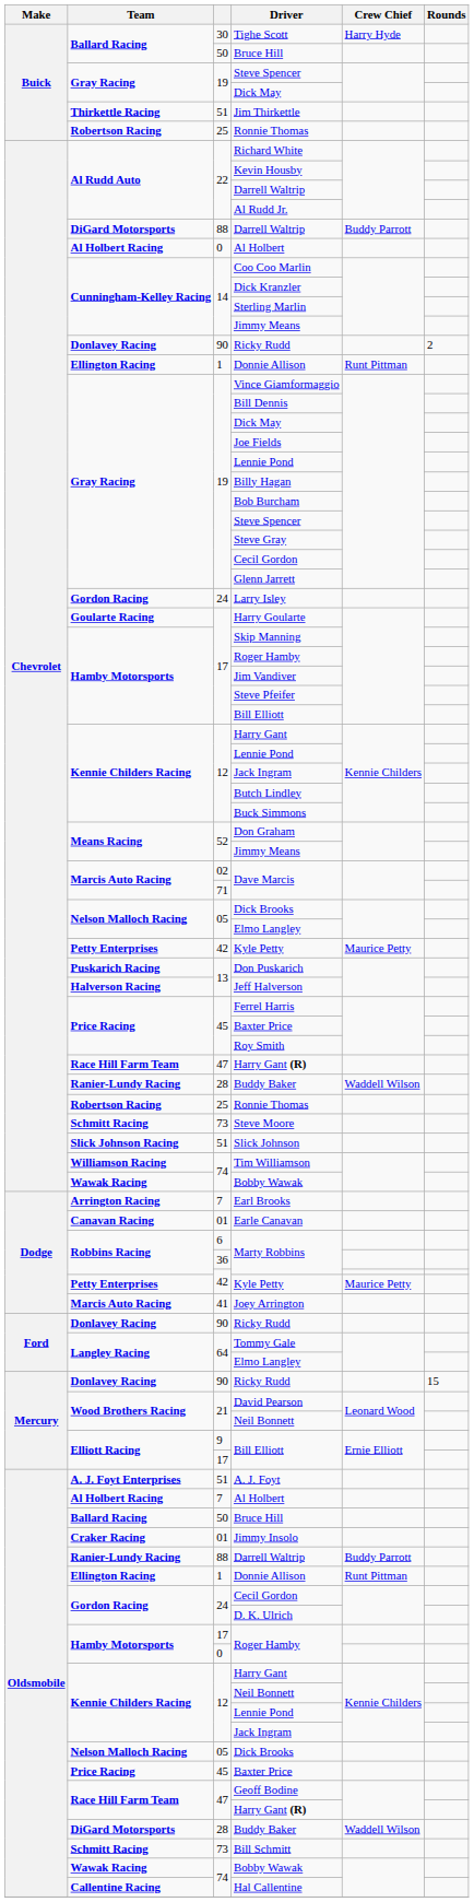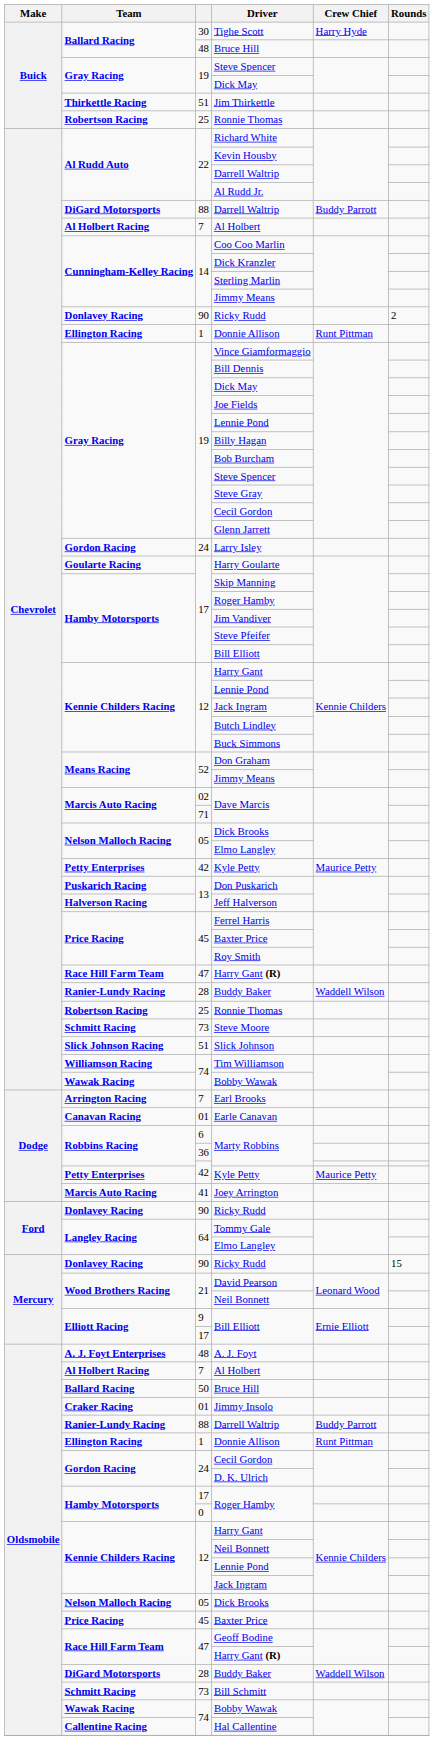Buick / Bruce Hill | column 3: 50 -> 48
Chevrolet / Al Holbert | column 3: 0 -> 7
A. J. Foyt | column 3: 51 -> 48
